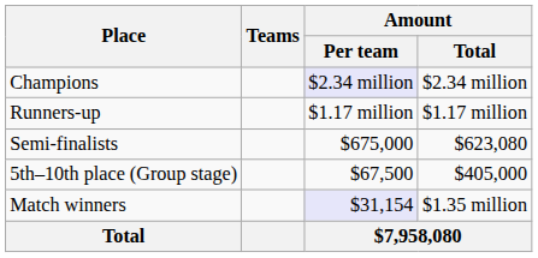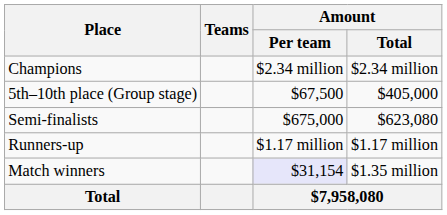Champions | Amount / Per team: lavender background -> no background
rows swapped: Runners-up <-> 5th–10th place (Group stage)
